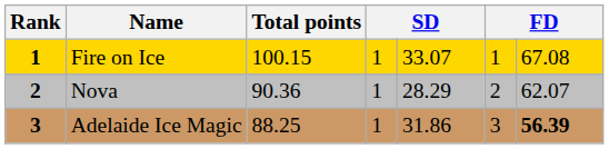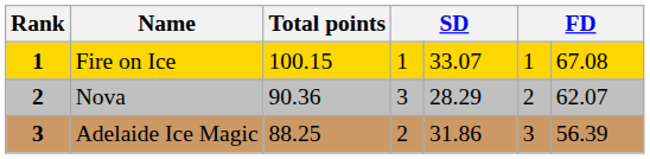Nova | column 4: 1 -> 3
Adelaide Ice Magic | column 4: 1 -> 2
Adelaide Ice Magic | column 7: bold -> normal
